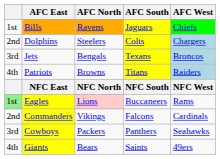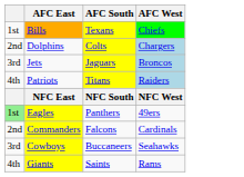- column: AFC North | Ravens | Steelers | Bengals | Browns | NFC North | Lions | Vikings | Packers | Bears
Bills | AFC South: Jaguars -> Texans
Jets | AFC South: Texans -> Jaguars
Eagles | AFC South: Buccaneers -> Panthers
Eagles | AFC West: Rams -> 49ers
Cowboys | AFC South: Panthers -> Buccaneers
Giants | AFC West: 49ers -> Rams
